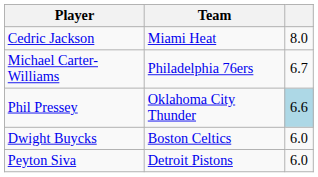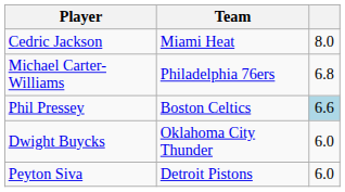Michael Carter-Williams | column 3: 6.7 -> 6.8
Phil Pressey | Team: Oklahoma City Thunder -> Boston Celtics
Dwight Buycks | Team: Boston Celtics -> Oklahoma City Thunder
